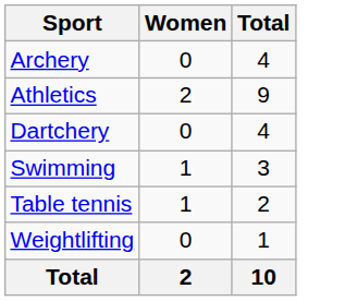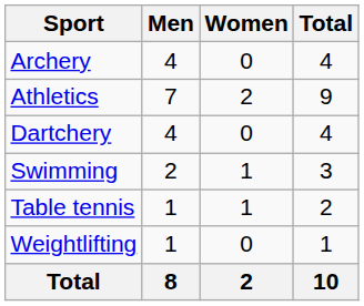+ column: Men | 4 | 7 | 4 | 2 | 1 | 1 | 8
